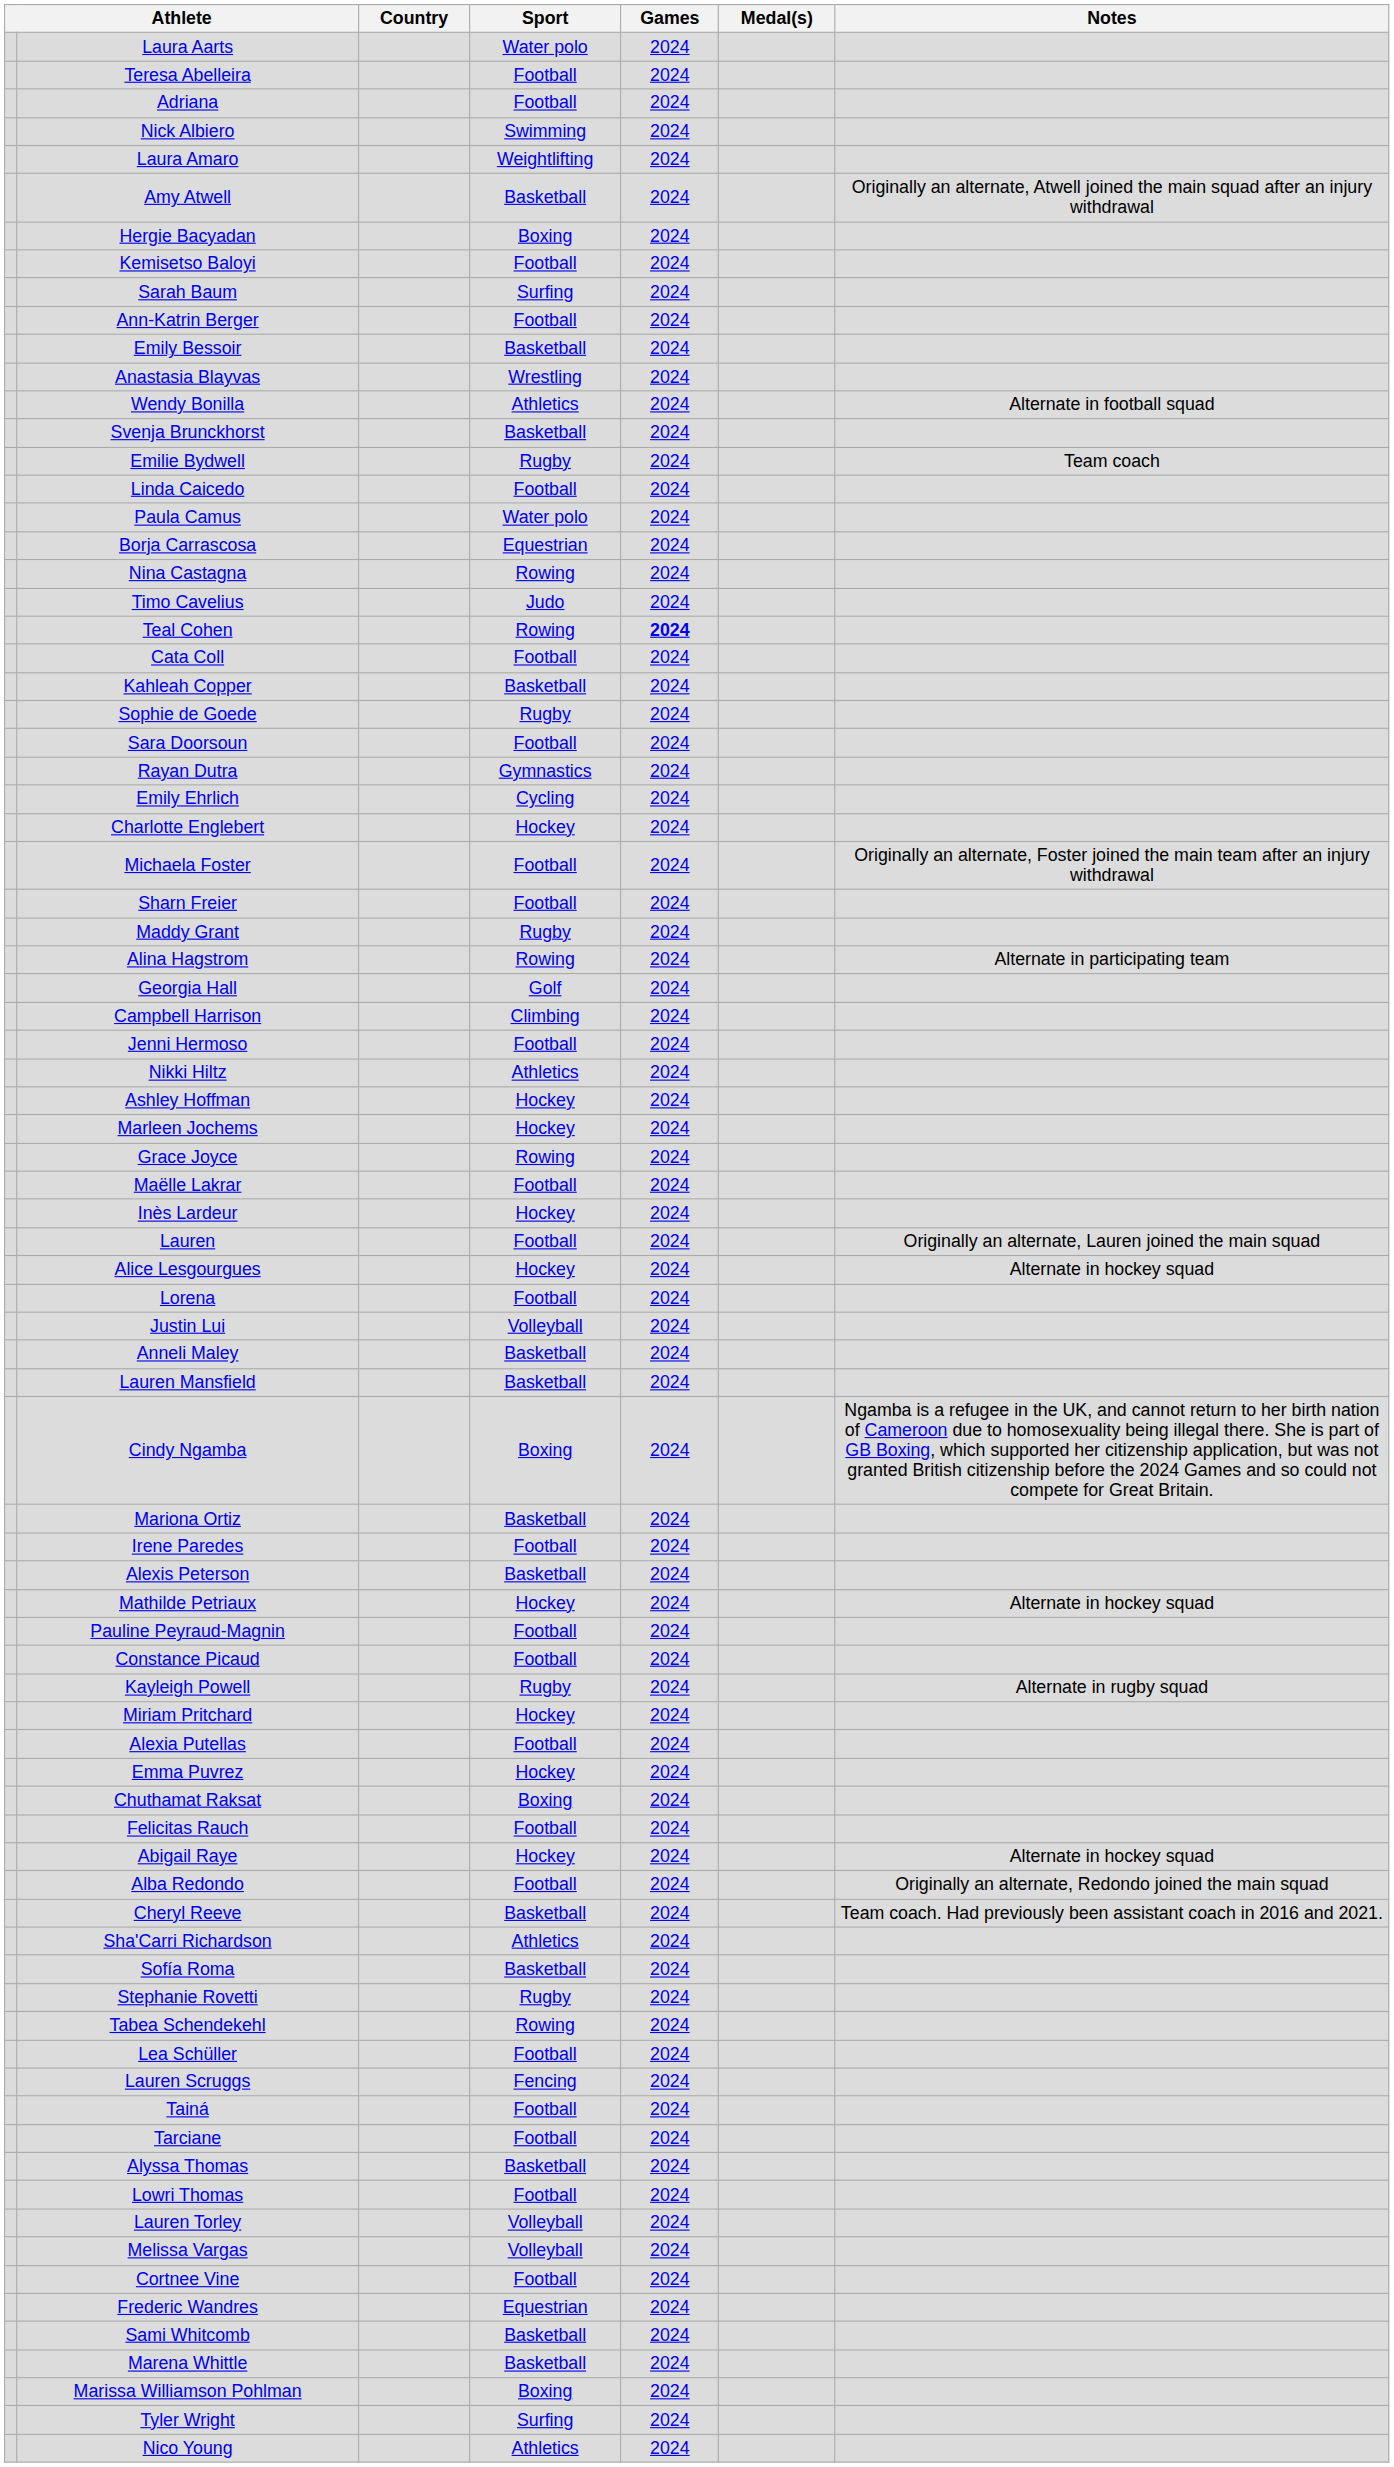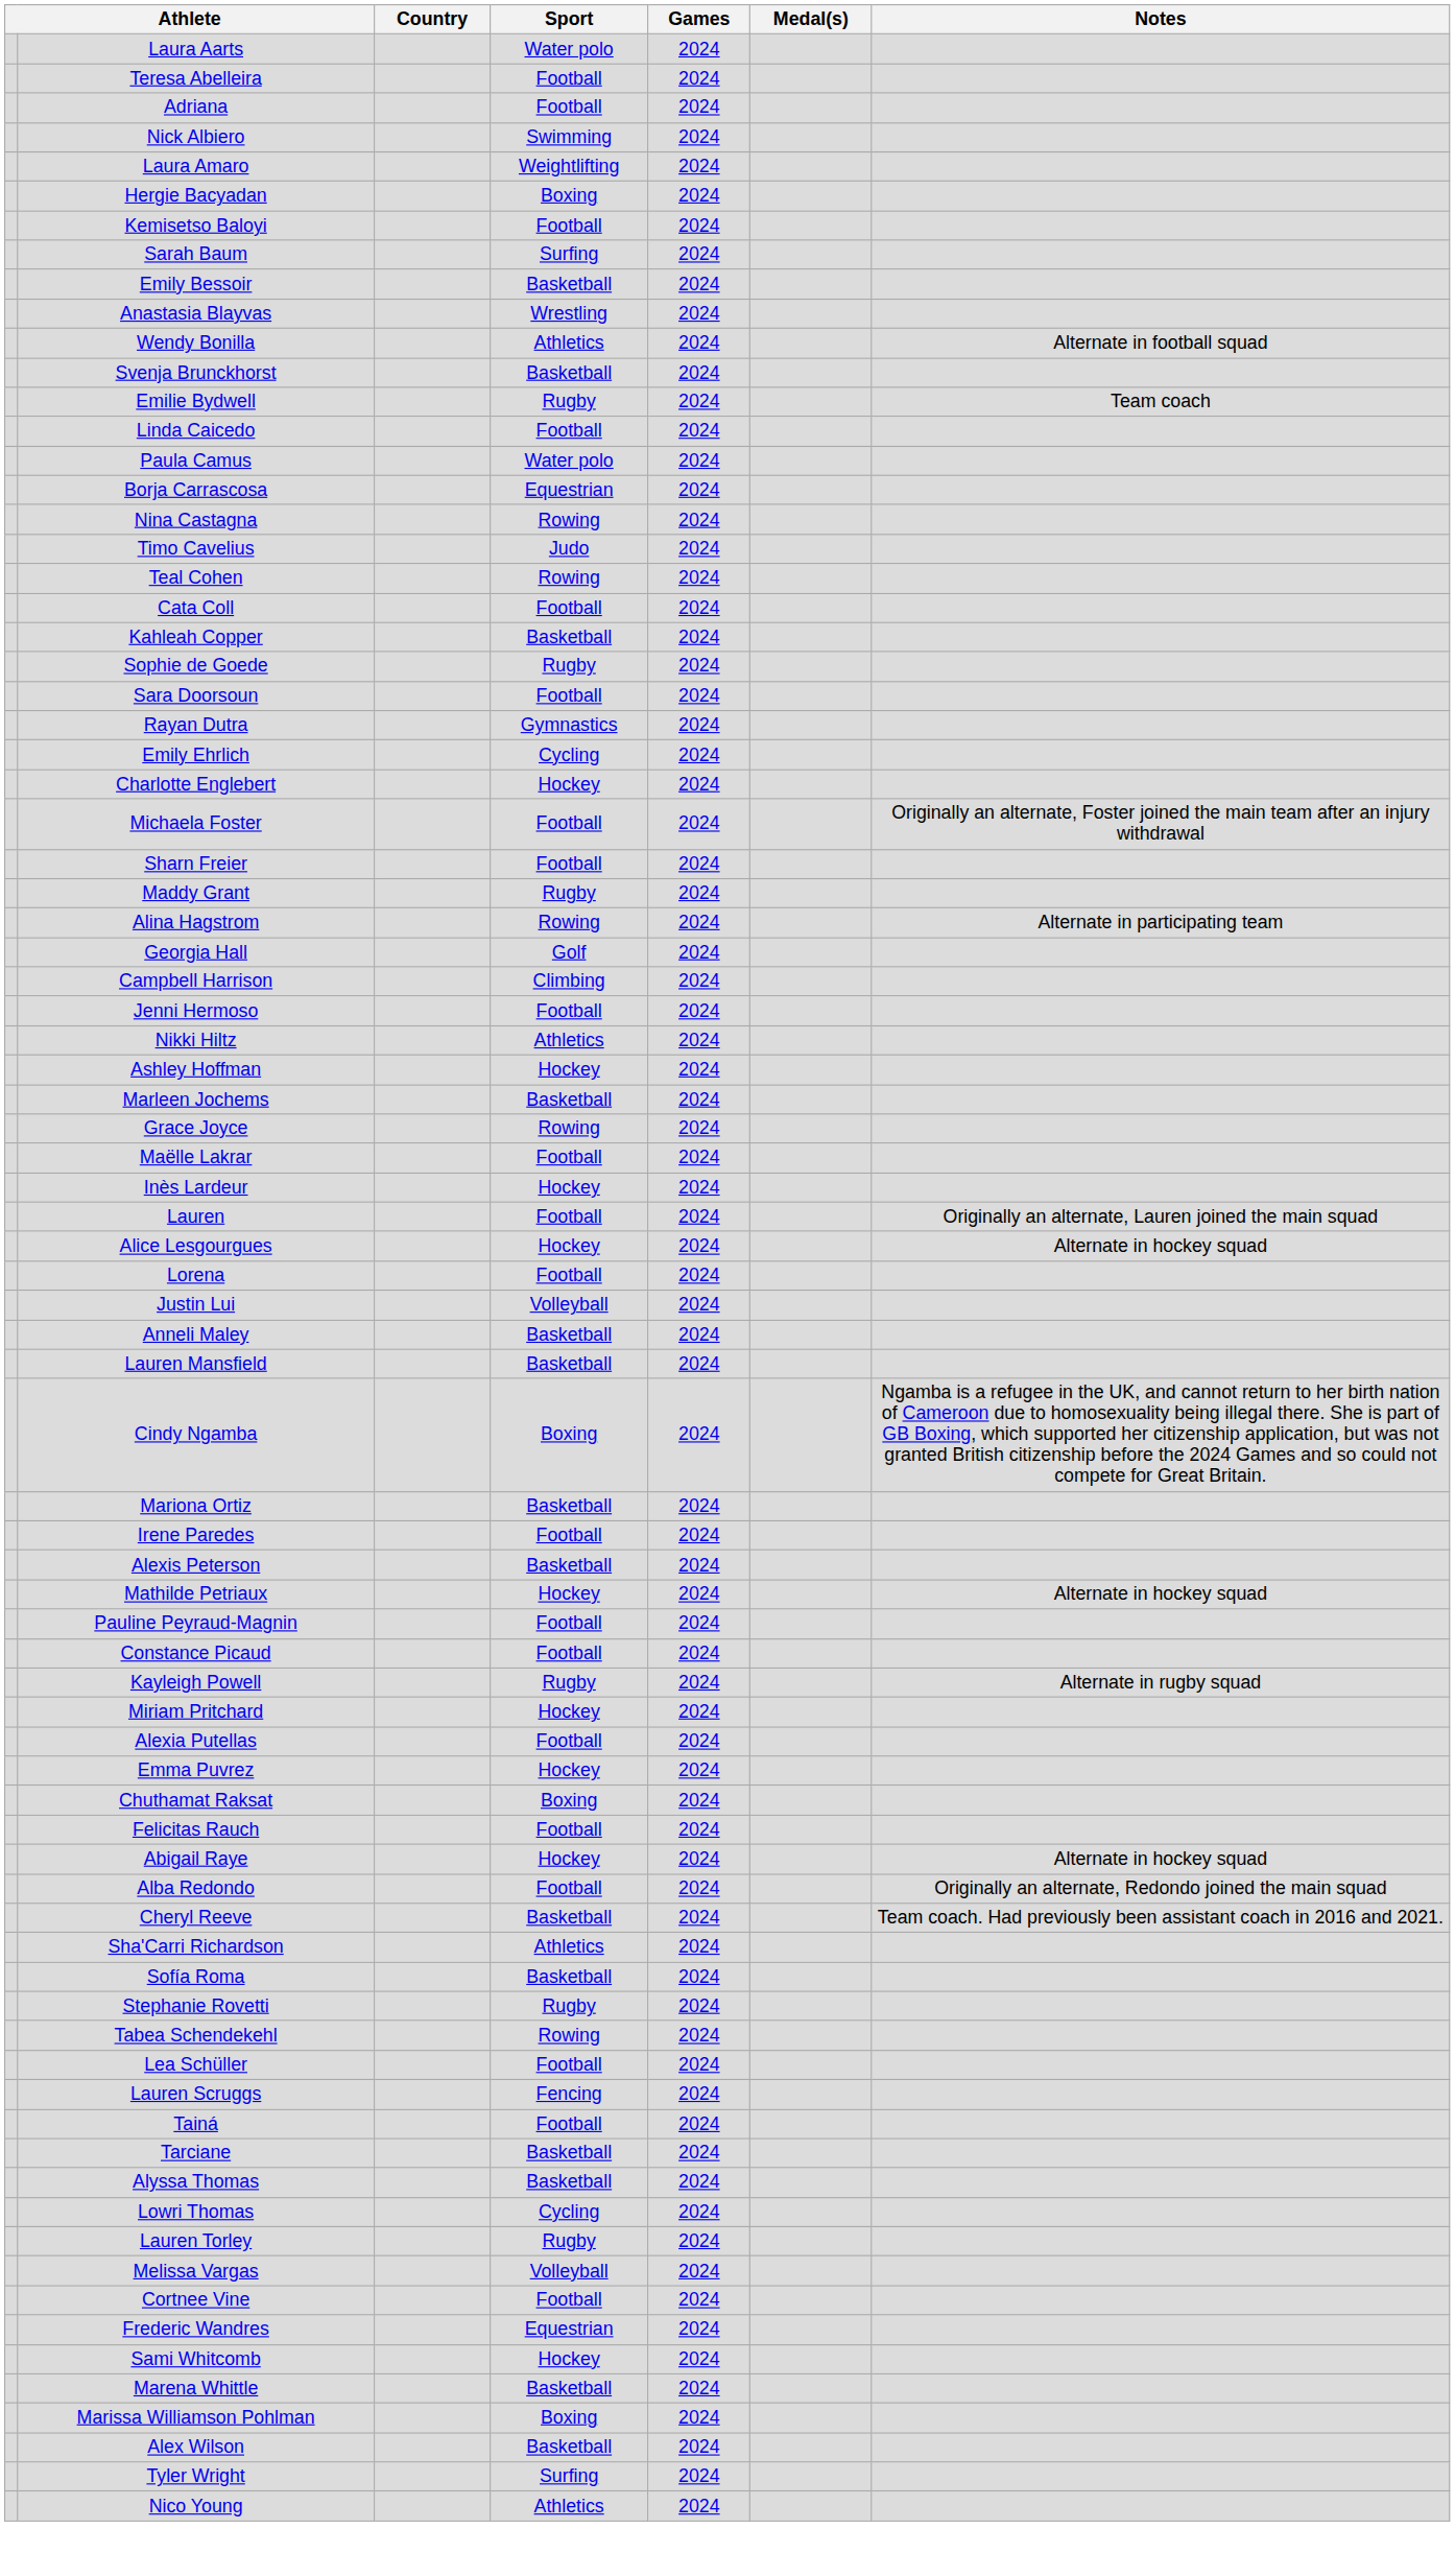- row: Amy Atwell | Basketball | 2024 | Originally an alternate, Atwell joined the main squad after an injury withdrawal
- row: Ann-Katrin Berger | Football | 2024
Teal Cohen | Games: bold -> normal
Marleen Jochems | Sport: Hockey -> Basketball
Tarciane | Sport: Football -> Basketball
Lowri Thomas | Sport: Football -> Cycling
Lauren Torley | Sport: Volleyball -> Rugby
Sami Whitcomb | Sport: Basketball -> Hockey
+ row: Alex Wilson | Basketball | 2024
